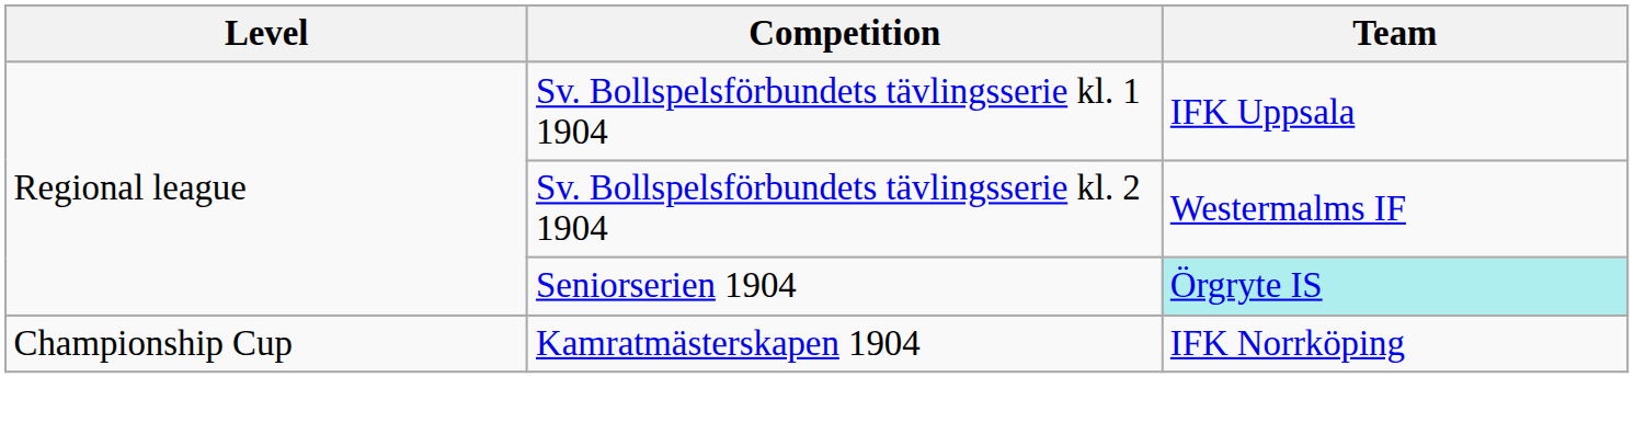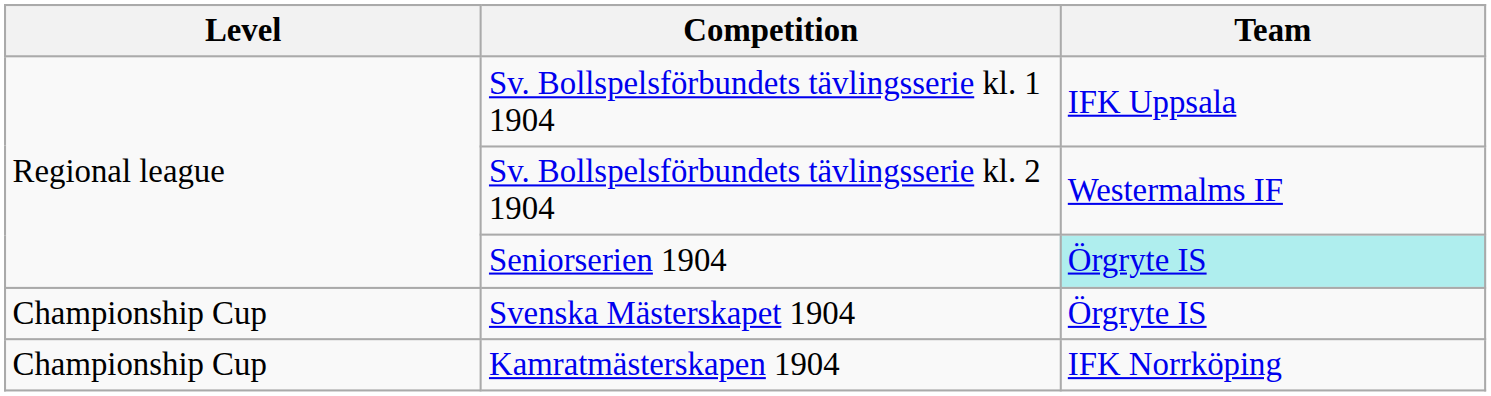+ row: Championship Cup | Svenska Mästerskapet 1904 | Örgryte IS
